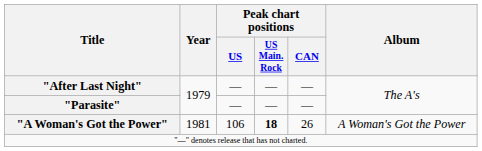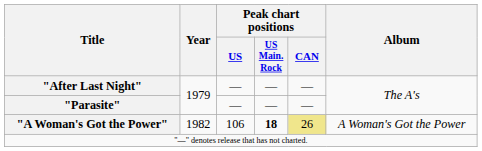"A Woman's Got the Power" | Year: 1981 -> 1982
"A Woman's Got the Power" | Peak chart positions / CAN: no background -> khaki background
